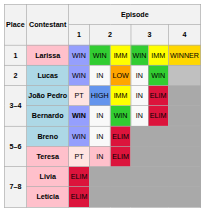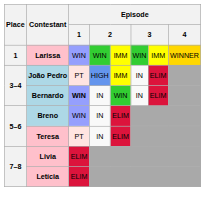- row: 2 | Lucas | WIN | IN | LOW | IN | WIN
Teresa | column 4: pink background -> no background
